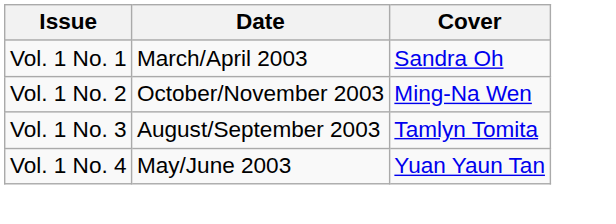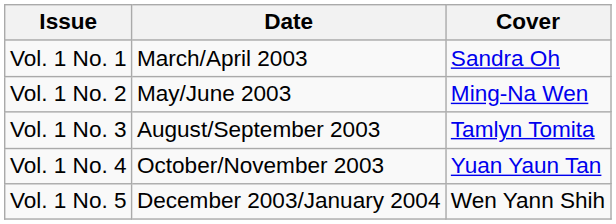Vol. 1 No. 2 | Date: October/November 2003 -> May/June 2003
Vol. 1 No. 4 | Date: May/June 2003 -> October/November 2003
+ row: Vol. 1 No. 5 | December 2003/January 2004 | Wen Yann Shih
